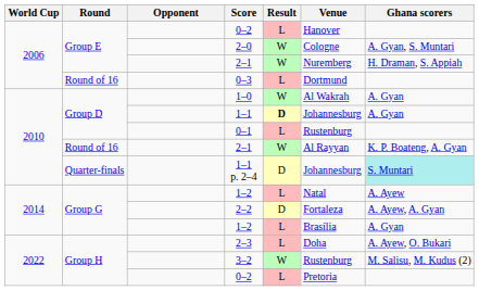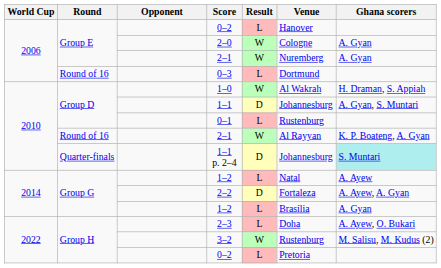2–0 | Ghana scorers: A. Gyan, S. Muntari -> A. Gyan
Group E / 2–1 | Ghana scorers: H. Draman, S. Appiah -> A. Gyan
1–0 | Ghana scorers: A. Gyan -> H. Draman, S. Appiah
1–1 | Result: bold -> normal
1–1 | Ghana scorers: A. Gyan -> A. Gyan, S. Muntari
